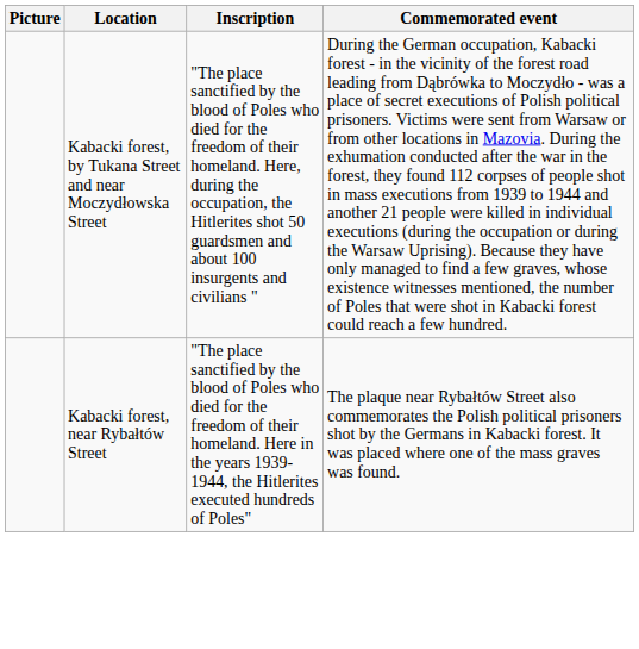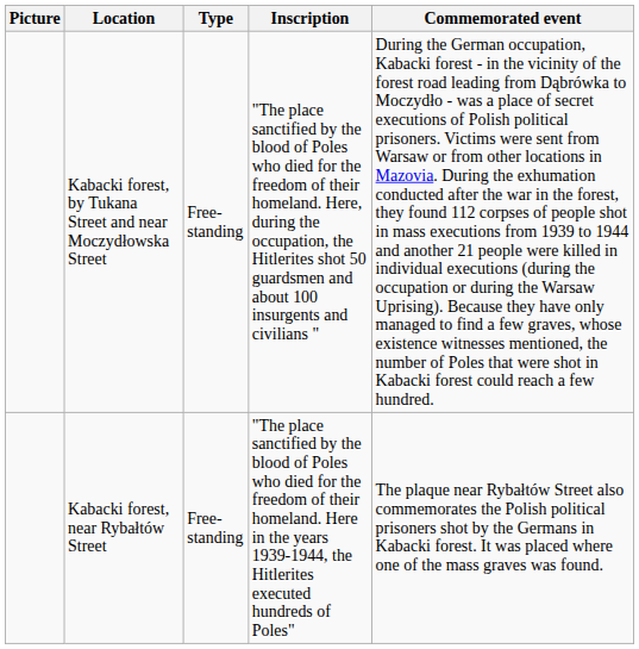+ column: Type | Free-standing | Free-standing
